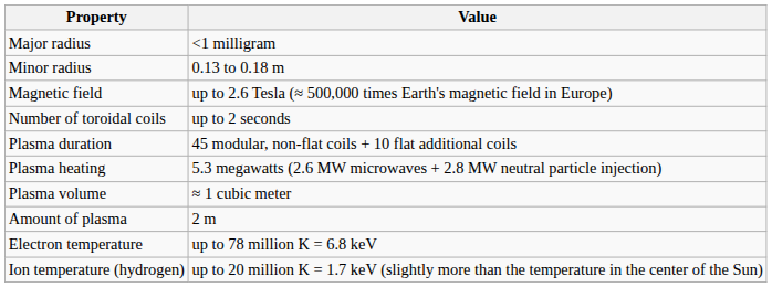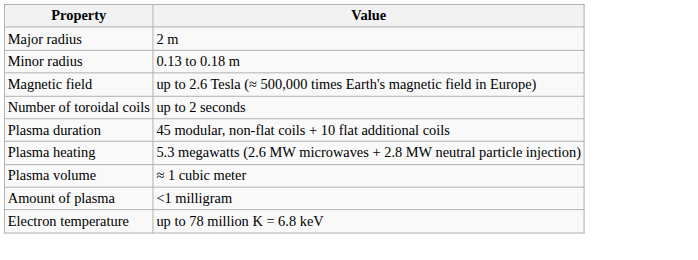Major radius | Value: <1 milligram -> 2 m
Amount of plasma | Value: 2 m -> <1 milligram
- row: Ion temperature (hydrogen) | up to 20 million K = 1.7 keV (slightly more than the temperature in the center of the Sun)
